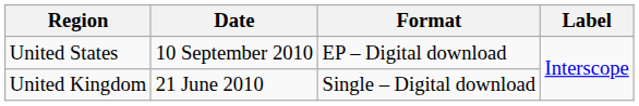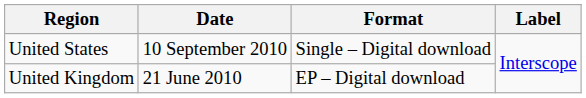United States | Format: EP – Digital download -> Single – Digital download
United Kingdom | Format: Single – Digital download -> EP – Digital download
